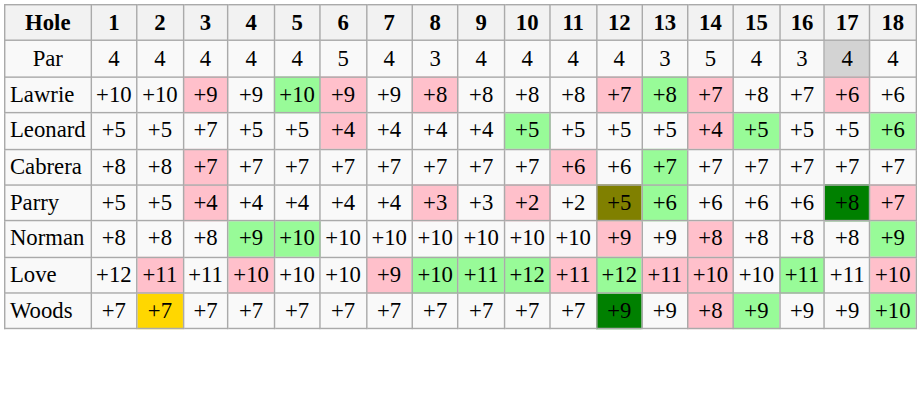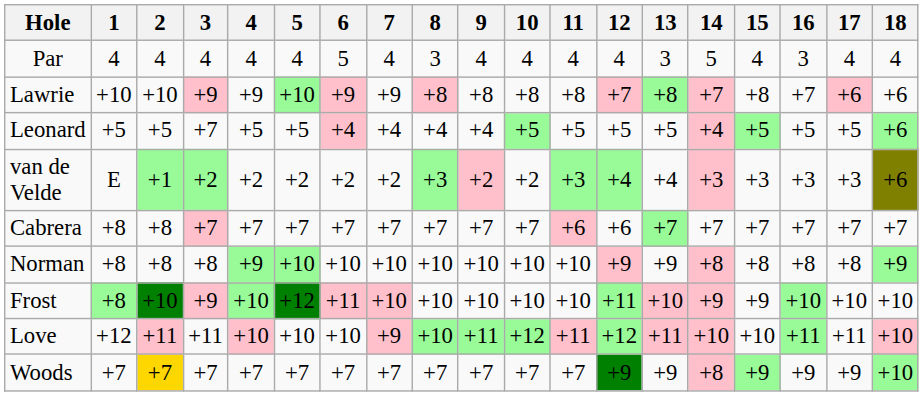Par | 17: lightgrey background -> no background
+ row: van de Velde | E | +1 | +2 | +2 | +2 | +2 | +2 | +3 | +2 | +2 | +3 | +4 | +4 | +3 | +3 | +3 | +3 | +6
- row: Parry | +5 | +5 | +4 | +4 | +4 | +4 | +4 | +3 | +3 | +2 | +2 | +5 | +6 | +6 | +6 | +6 | +8 | +7
+ row: Frost | +8 | +10 | +9 | +10 | +12 | +11 | +10 | +10 | +10 | +10 | +10 | +11 | +10 | +9 | +9 | +10 | +10 | +10
